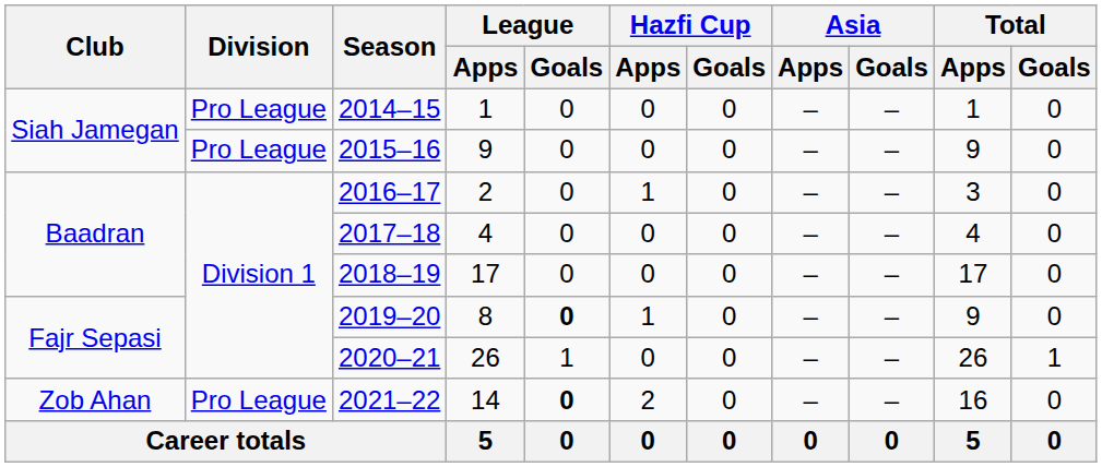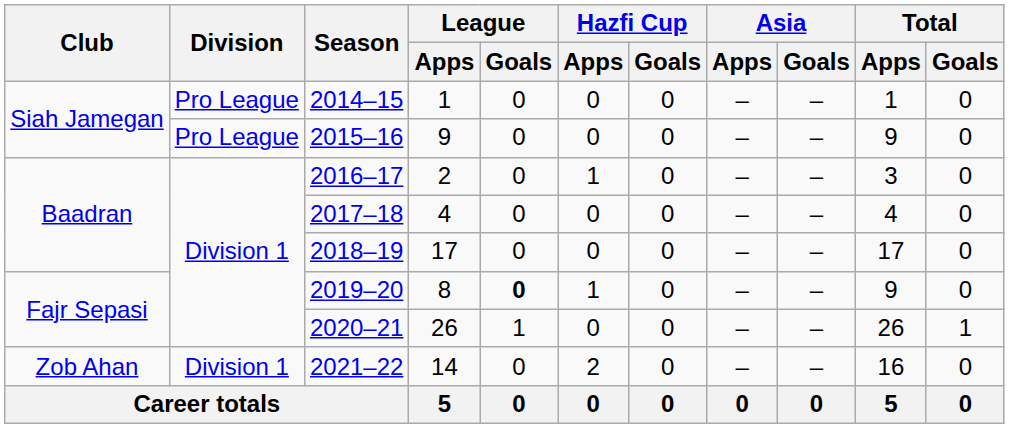2021–22 | Division: Pro League -> Division 1
2021–22 | League / Goals: bold -> normal
